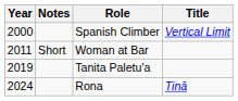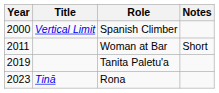columns swapped: Title <-> Notes
Rona | Year: 2024 -> 2023
